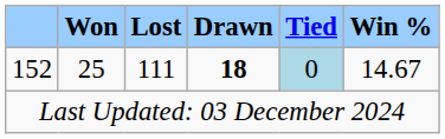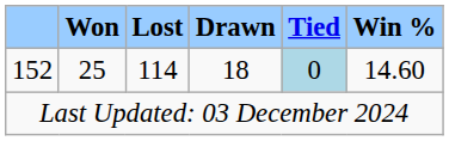152 | Lost: 111 -> 114
152 | Drawn: bold -> normal
152 | Win %: 14.67 -> 14.60
